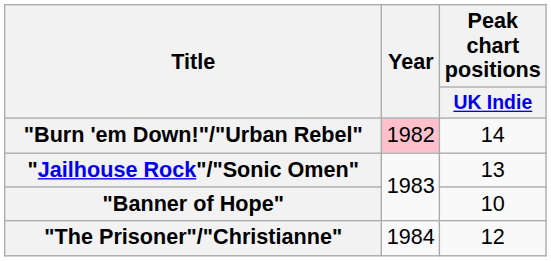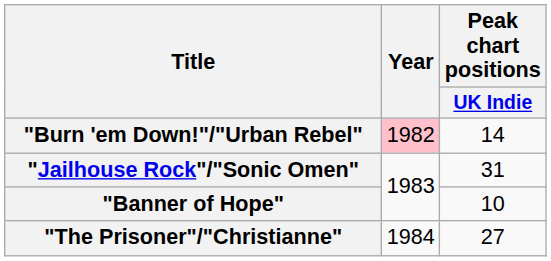"Jailhouse Rock"/"Sonic Omen" | Peak chart positions / UK Indie: 13 -> 31
"The Prisoner"/"Christianne" | Peak chart positions / UK Indie: 12 -> 27
